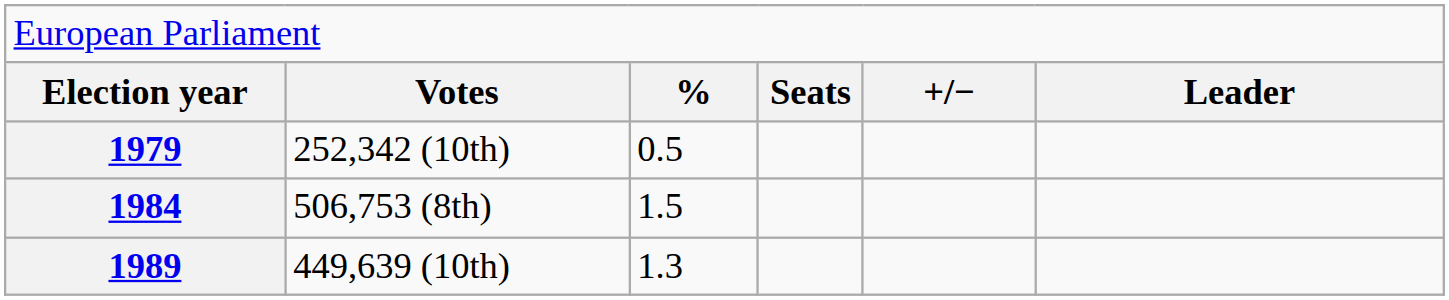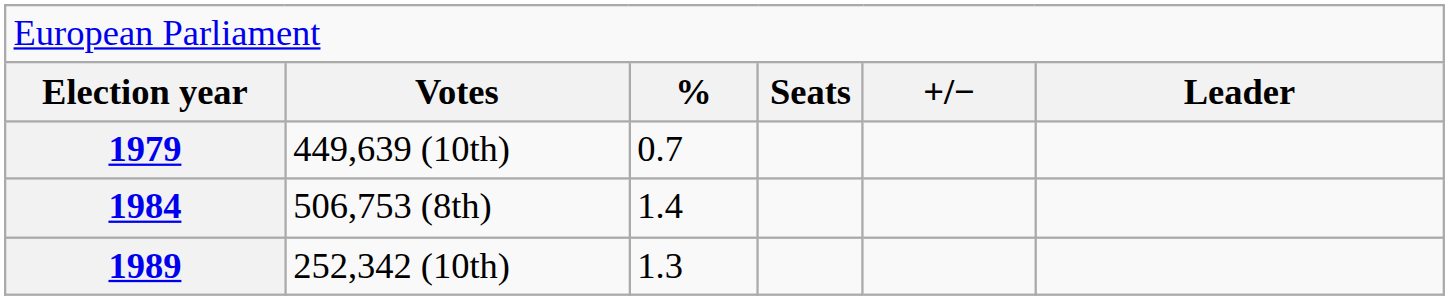1979 | column 2: 252,342 (10th) -> 449,639 (10th)
1979 | column 3: 0.5 -> 0.7
1984 | column 3: 1.5 -> 1.4
1989 | column 2: 449,639 (10th) -> 252,342 (10th)
